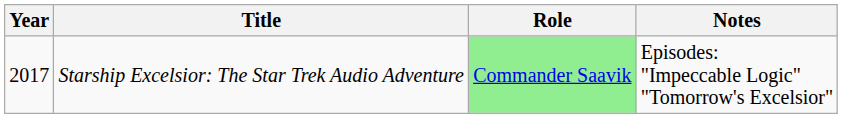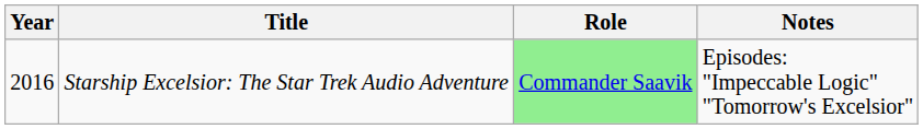Starship Excelsior: The Star Trek Audio Adventure | Year: 2017 -> 2016
